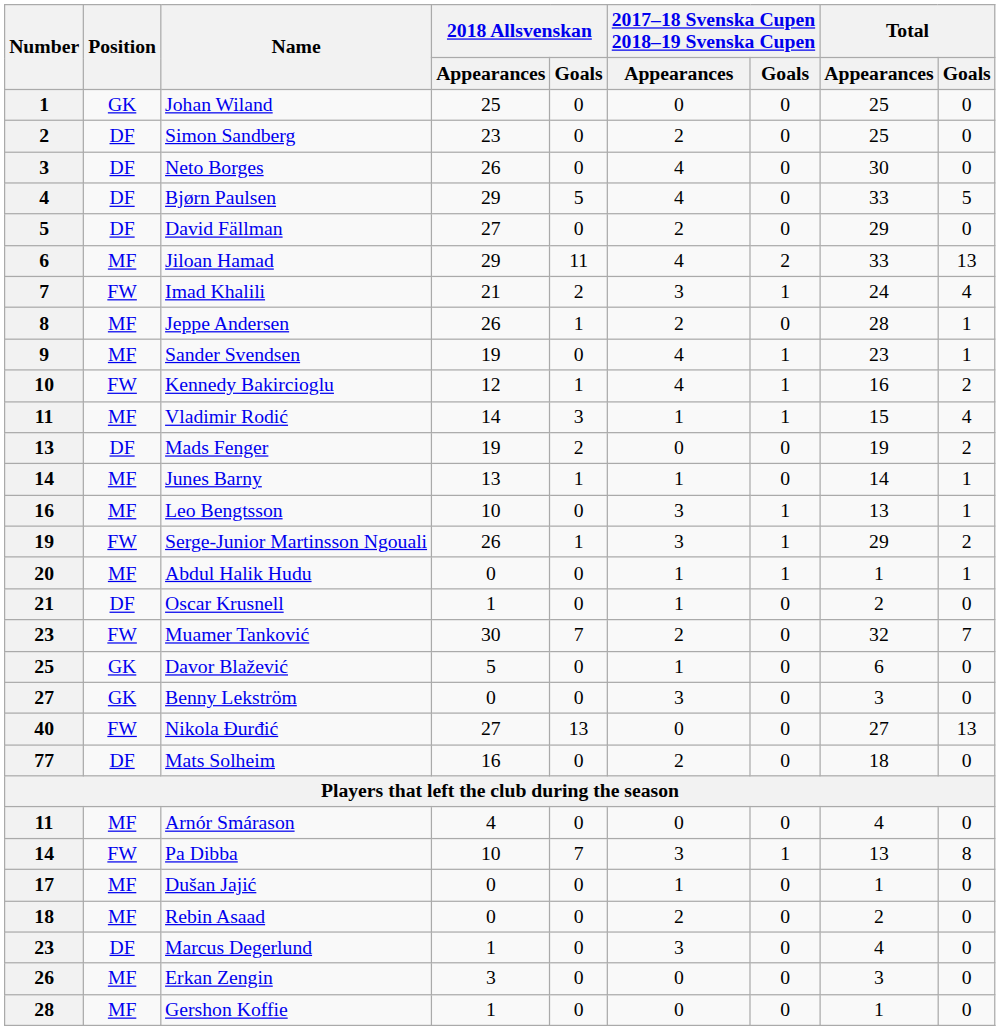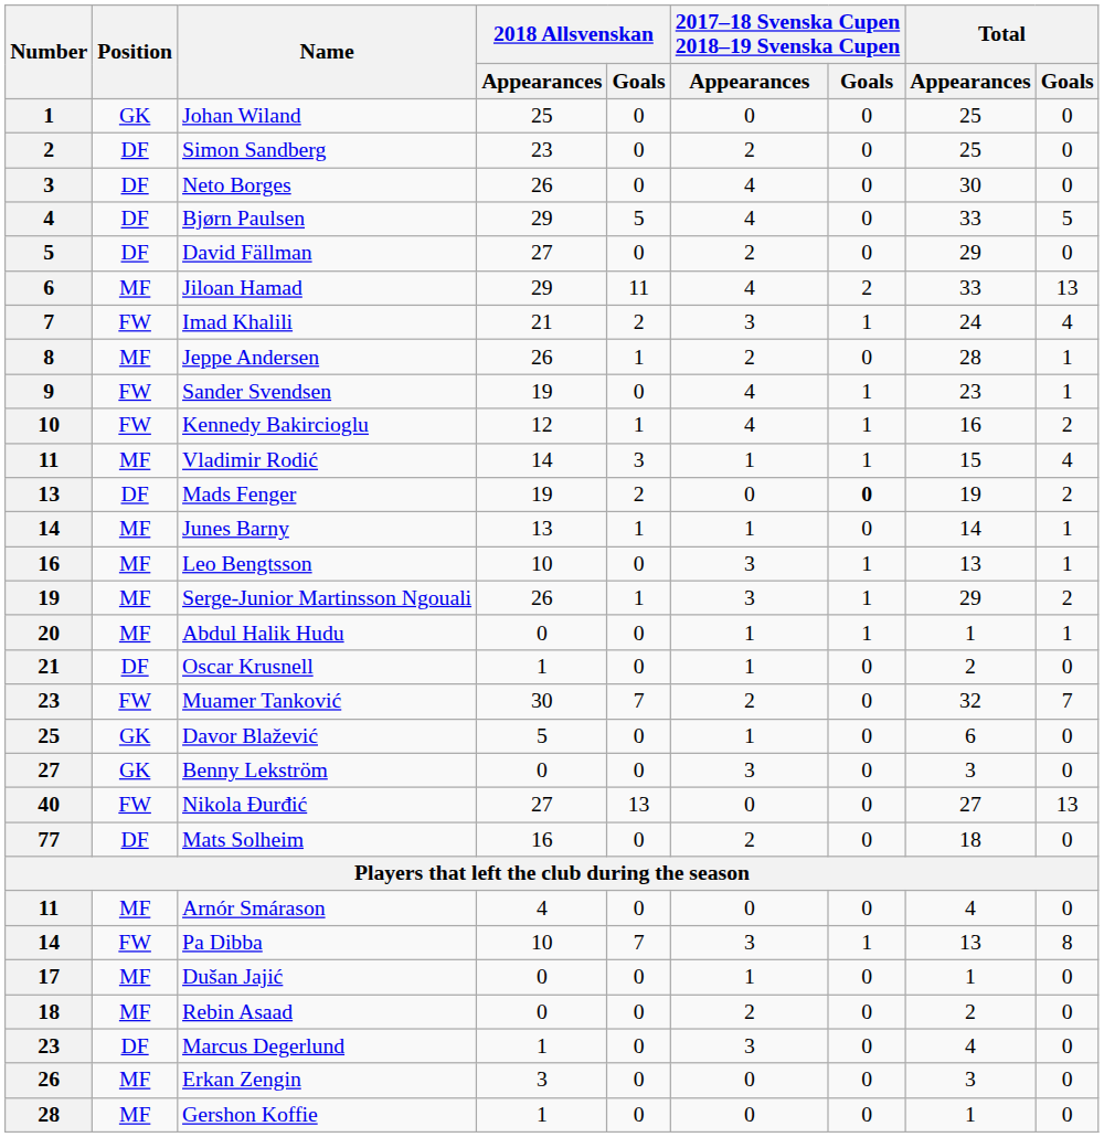Sander Svendsen | Position: MF -> FW
Mads Fenger | 2017–18 Svenska Cupen 2018–19 Svenska Cupen / Goals: normal -> bold
Serge-Junior Martinsson Ngouali | Position: FW -> MF
